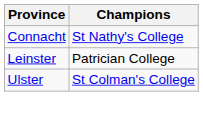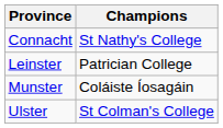+ row: Munster | Coláiste Íosagáin
